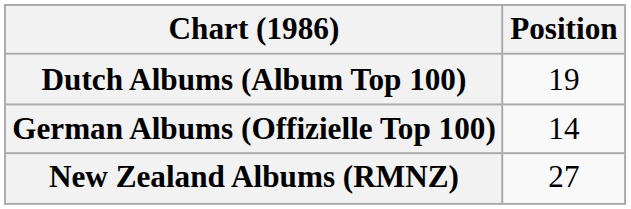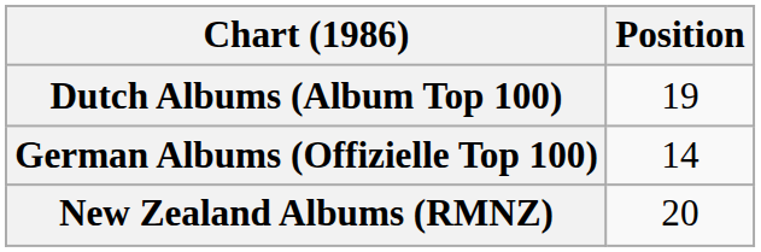New Zealand Albums (RMNZ) | Position: 27 -> 20
